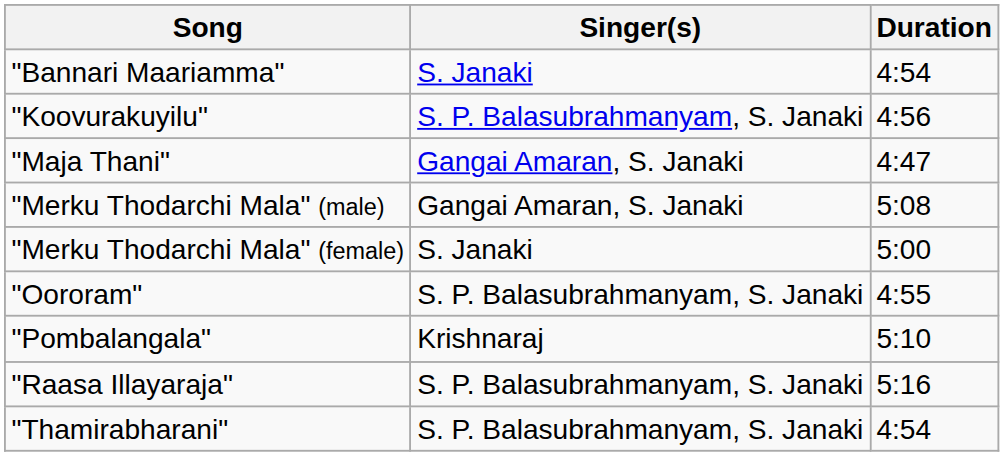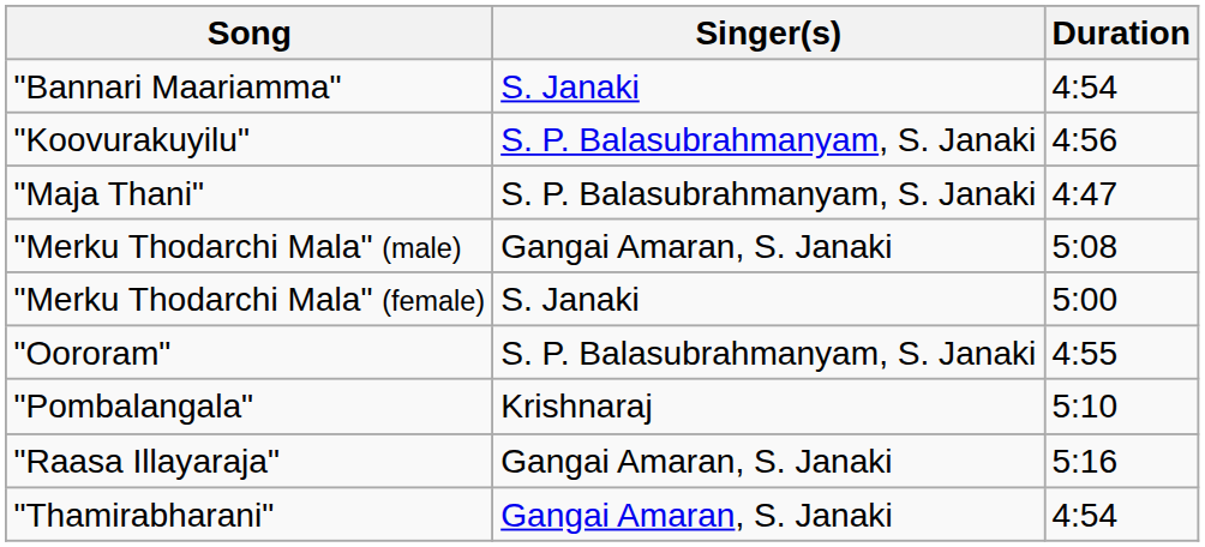"Maja Thani" | Singer(s): Gangai Amaran, S. Janaki -> S. P. Balasubrahmanyam, S. Janaki
"Raasa Illayaraja" | Singer(s): S. P. Balasubrahmanyam, S. Janaki -> Gangai Amaran, S. Janaki
"Thamirabharani" | Singer(s): S. P. Balasubrahmanyam, S. Janaki -> Gangai Amaran, S. Janaki
